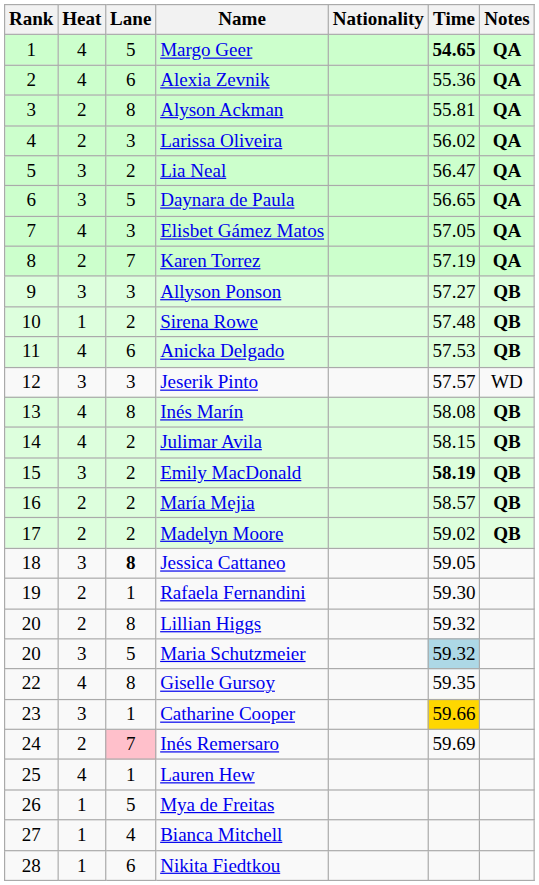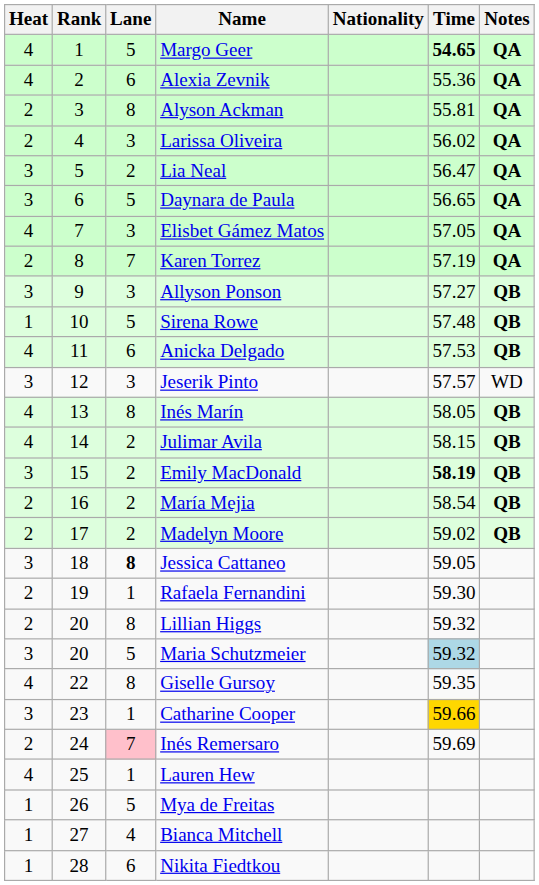columns swapped: Rank <-> Heat
Sirena Rowe | Lane: 2 -> 5
Inés Marín | Time: 58.08 -> 58.05
María Mejia | Time: 58.57 -> 58.54
